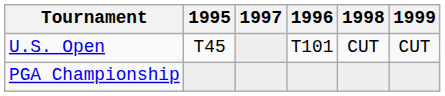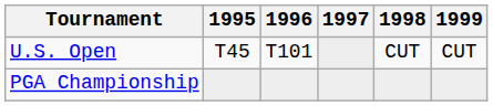columns swapped: 1996 <-> 1997
